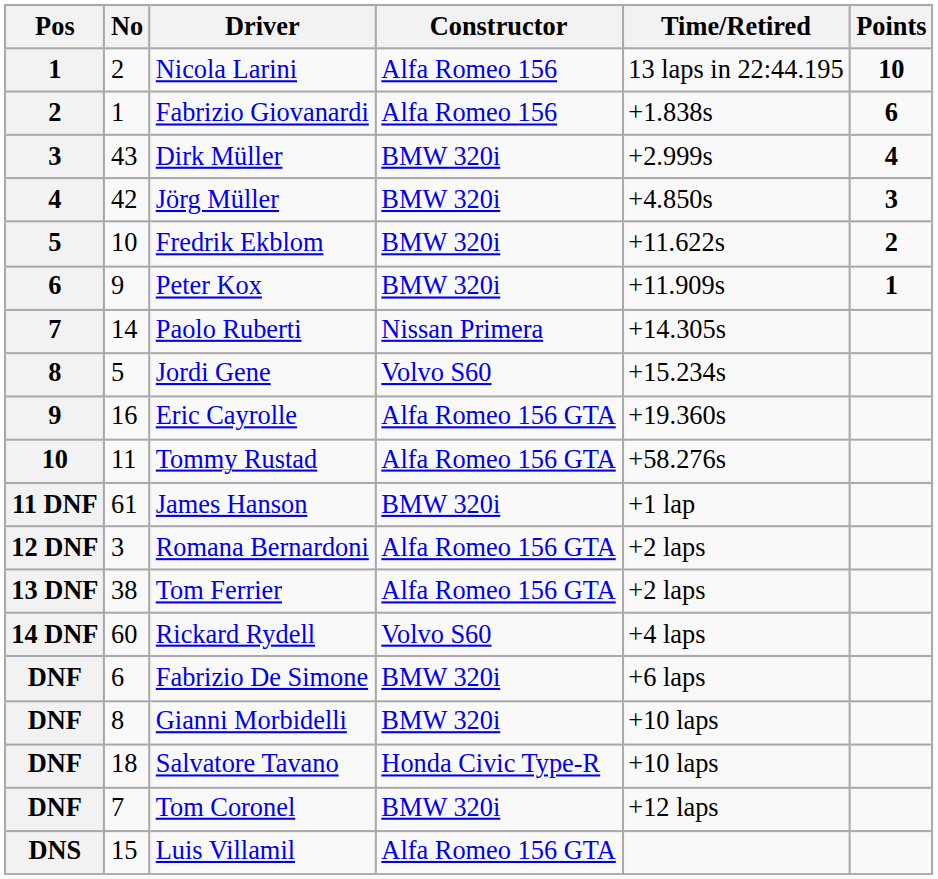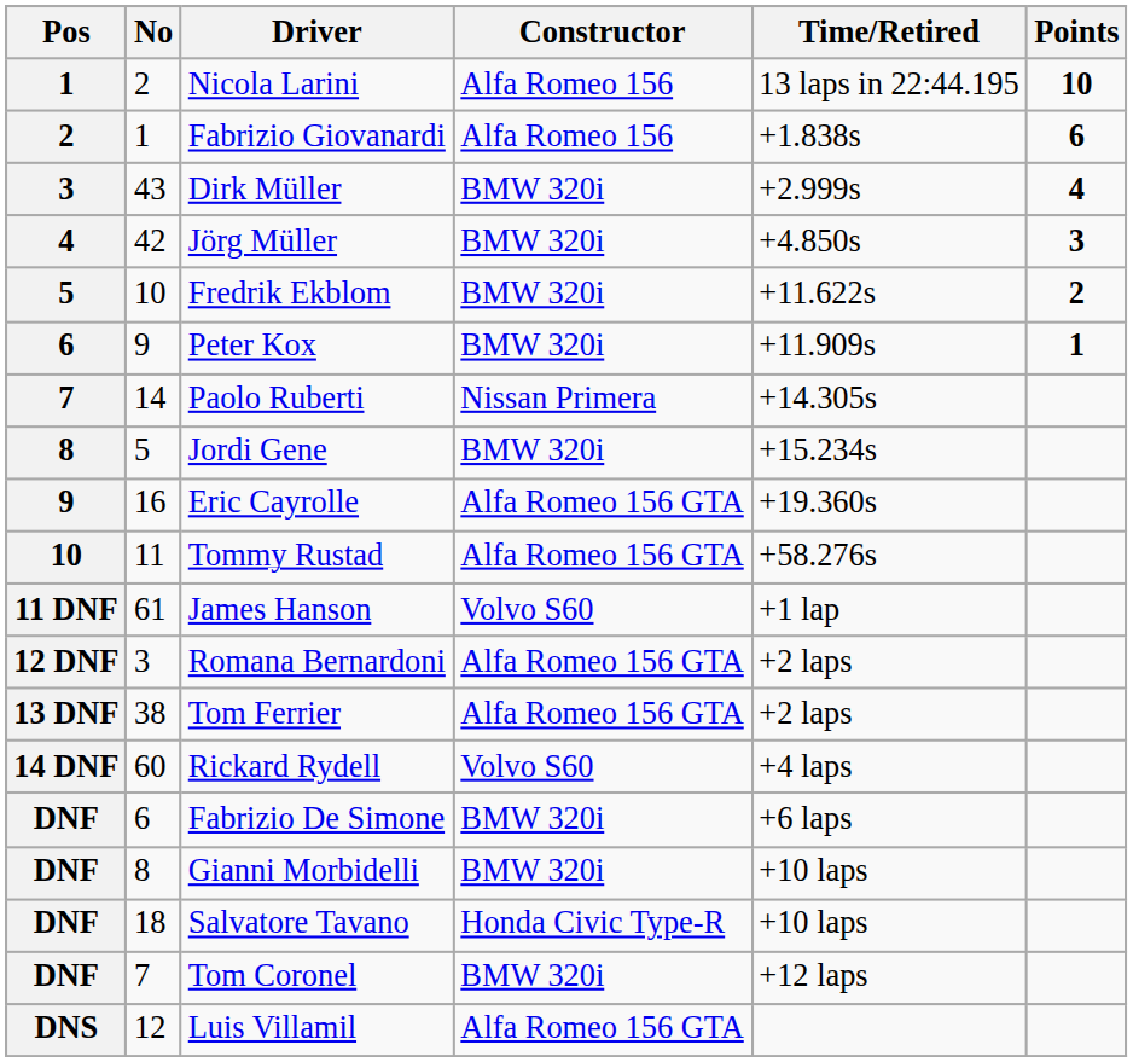Jordi Gene | Constructor: Volvo S60 -> BMW 320i
James Hanson | Constructor: BMW 320i -> Volvo S60
Luis Villamil | No: 15 -> 12
